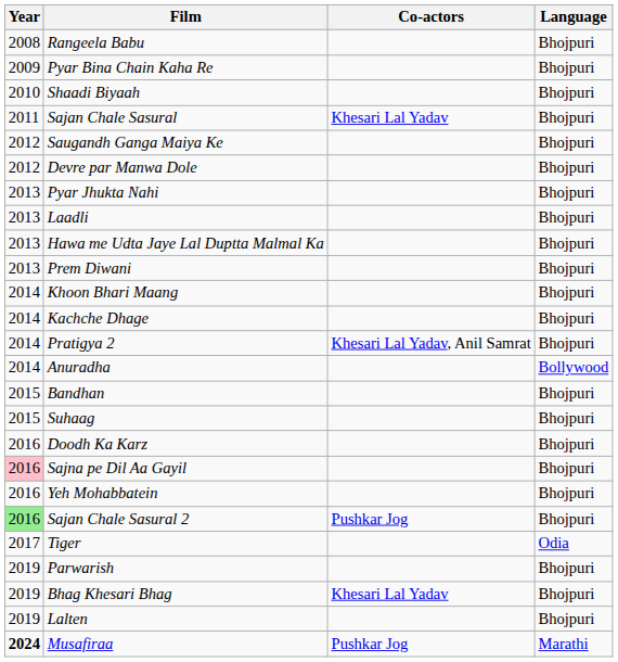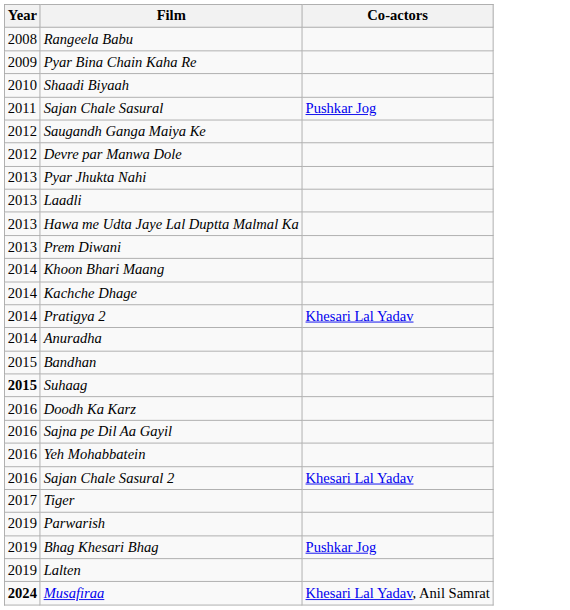- column: Language | Bhojpuri | Bhojpuri | Bhojpuri | Bhojpuri | Bhojpuri | Bhojpuri | Bhojpuri | Bhojpuri | Bhojpuri | Bhojpuri | Bhojpuri | Bhojpuri | Bhojpuri | Bollywood | Bhojpuri | Bhojpuri | Bhojpuri | Bhojpuri | Bhojpuri | Bhojpuri | Odia | Bhojpuri | Bhojpuri | Bhojpuri | Marathi
Sajan Chale Sasural | Co-actors: Khesari Lal Yadav -> Pushkar Jog
Pratigya 2 | Co-actors: Khesari Lal Yadav, Anil Samrat -> Khesari Lal Yadav
Suhaag | Year: normal -> bold
Sajna pe Dil Aa Gayil | Year: pink background -> no background
Sajan Chale Sasural 2 | Year: lightgreen background -> no background
Sajan Chale Sasural 2 | Co-actors: Pushkar Jog -> Khesari Lal Yadav
Bhag Khesari Bhag | Co-actors: Khesari Lal Yadav -> Pushkar Jog
Musafiraa | Co-actors: Pushkar Jog -> Khesari Lal Yadav, Anil Samrat
